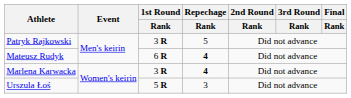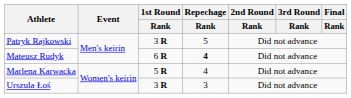Marlena Karwacka | 1st Round / Rank: 3 R -> 5 R
Marlena Karwacka | Repechage / Rank: bold -> normal
Urszula Łoś | 1st Round / Rank: 5 R -> 3 R
